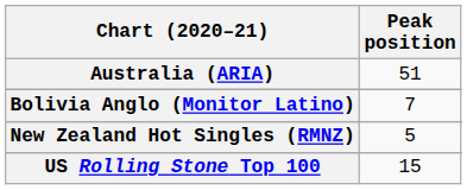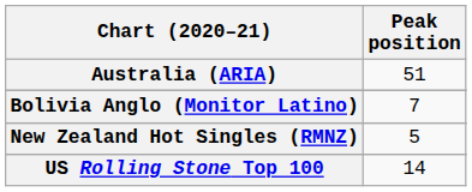US Rolling Stone Top 100 | Peak position: 15 -> 14
